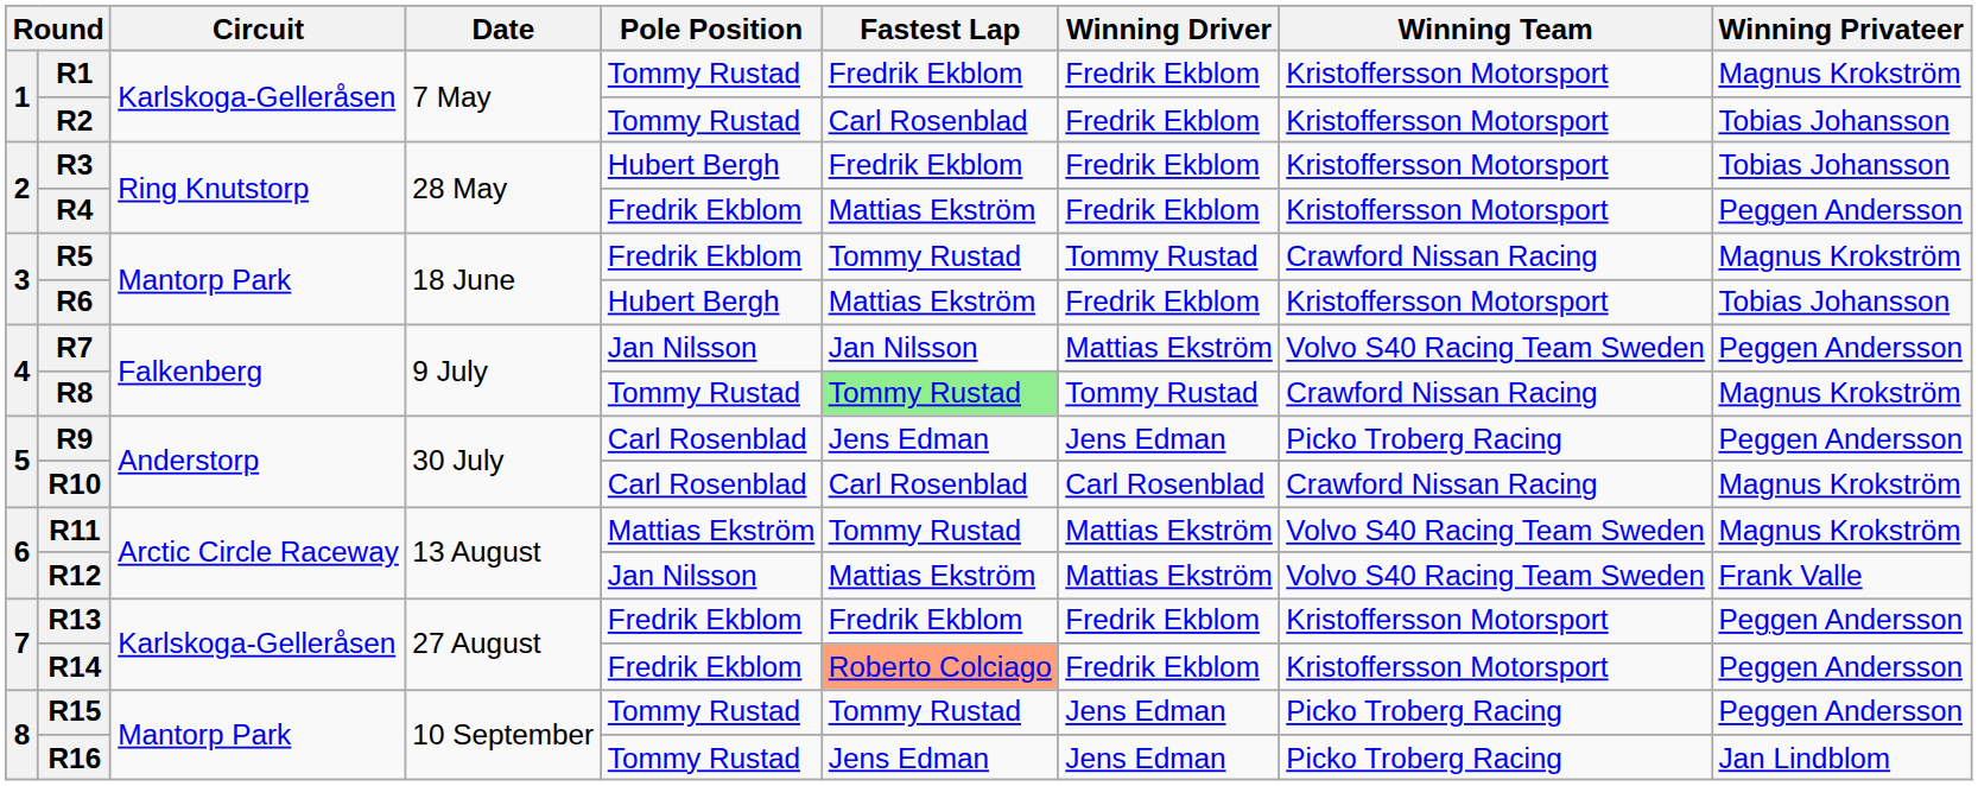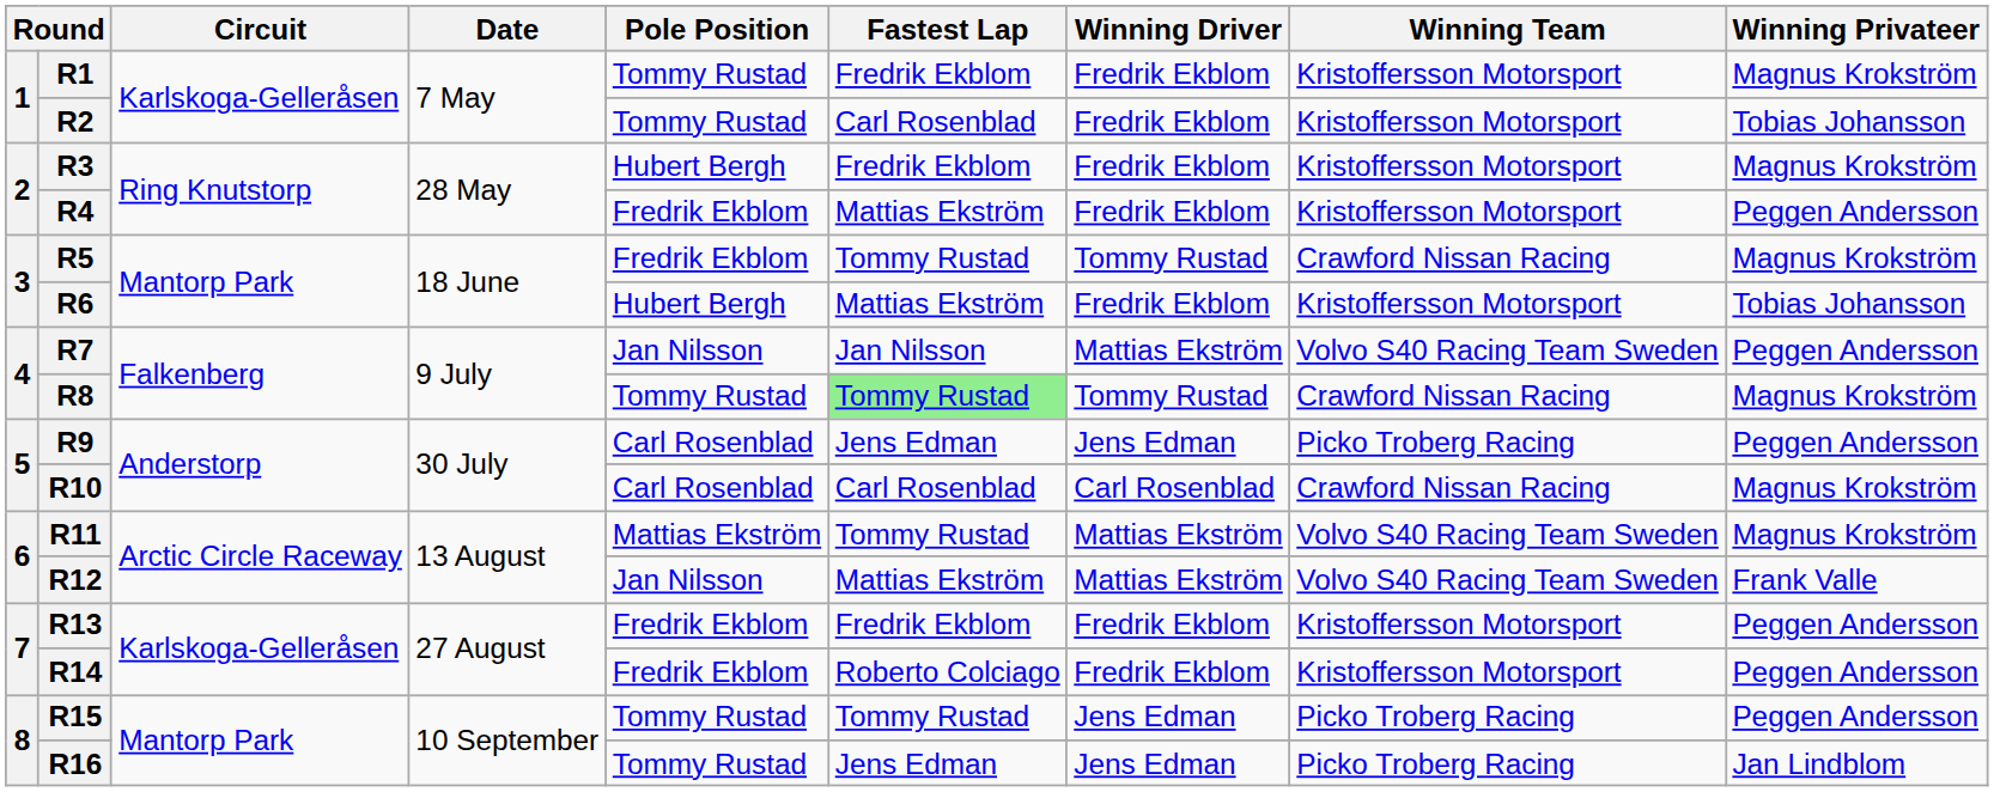R3 | Winning Privateer: Tobias Johansson -> Magnus Krokström
R14 | Fastest Lap: lightsalmon background -> no background
